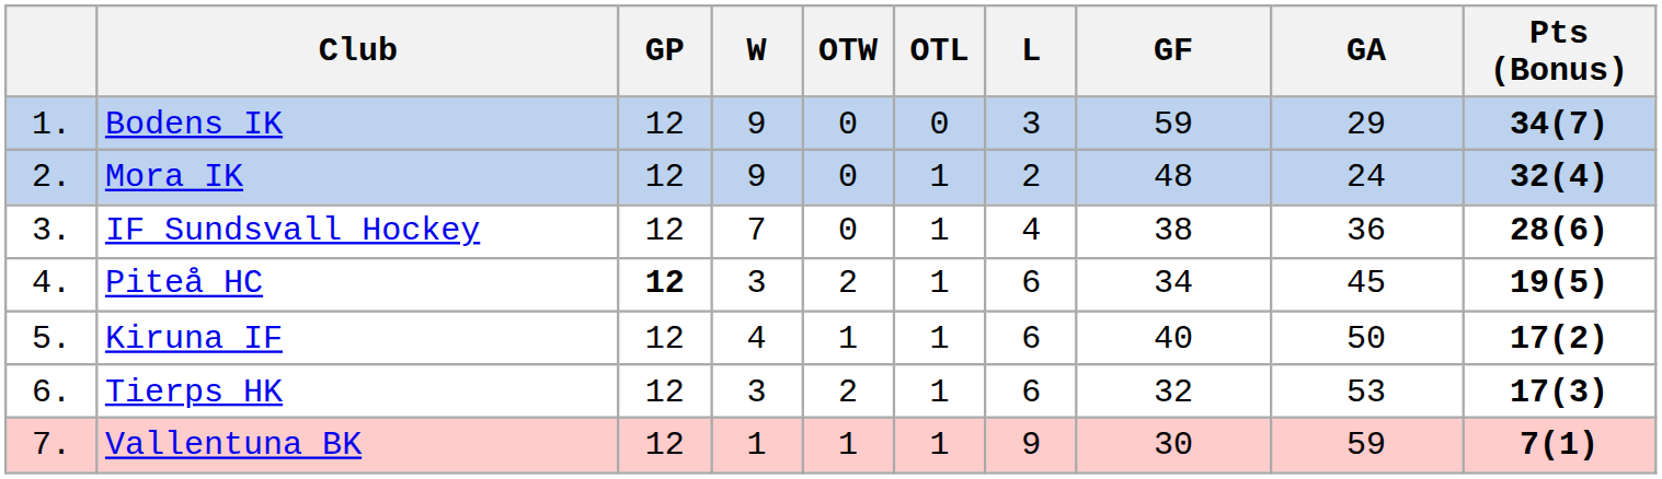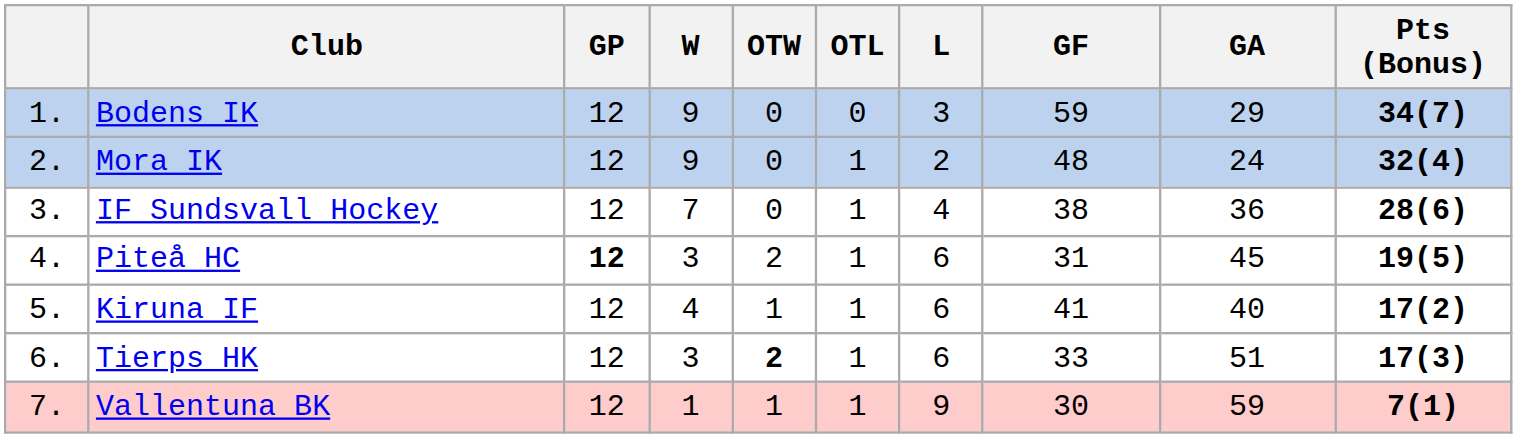Piteå HC | GF: 34 -> 31
Kiruna IF | GF: 40 -> 41
Kiruna IF | GA: 50 -> 40
Tierps HK | OTW: normal -> bold
Tierps HK | GF: 32 -> 33
Tierps HK | GA: 53 -> 51
